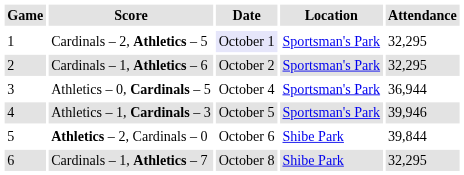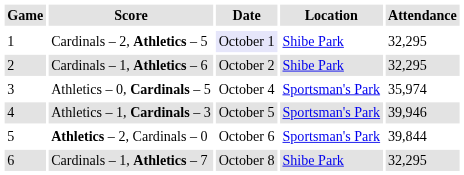Cardinals – 2, Athletics – 5 | Location: Sportsman's Park -> Shibe Park
Cardinals – 1, Athletics – 6 | Location: Sportsman's Park -> Shibe Park
Athletics – 0, Cardinals – 5 | Attendance: 36,944 -> 35,974
Athletics – 2, Cardinals – 0 | Location: Shibe Park -> Sportsman's Park
